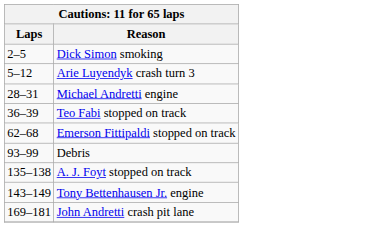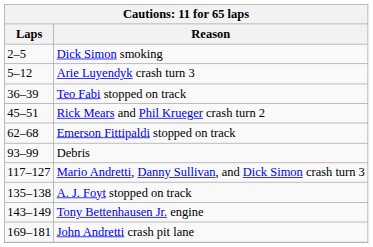- row: 28–31 | Michael Andretti engine
+ row: 45–51 | Rick Mears and Phil Krueger crash turn 2
+ row: 117–127 | Mario Andretti, Danny Sullivan, and Dick Simon crash turn 3
